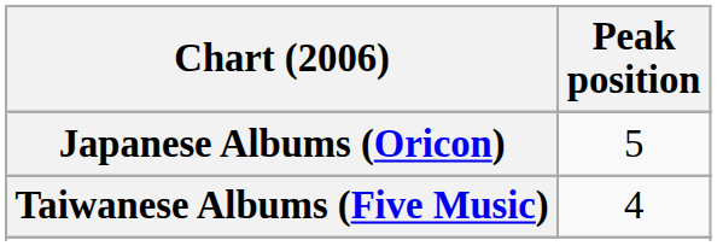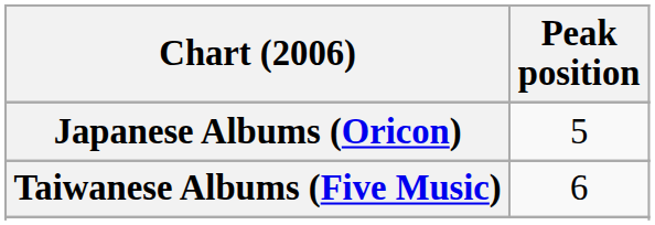Taiwanese Albums (Five Music) | Peak position: 4 -> 6
